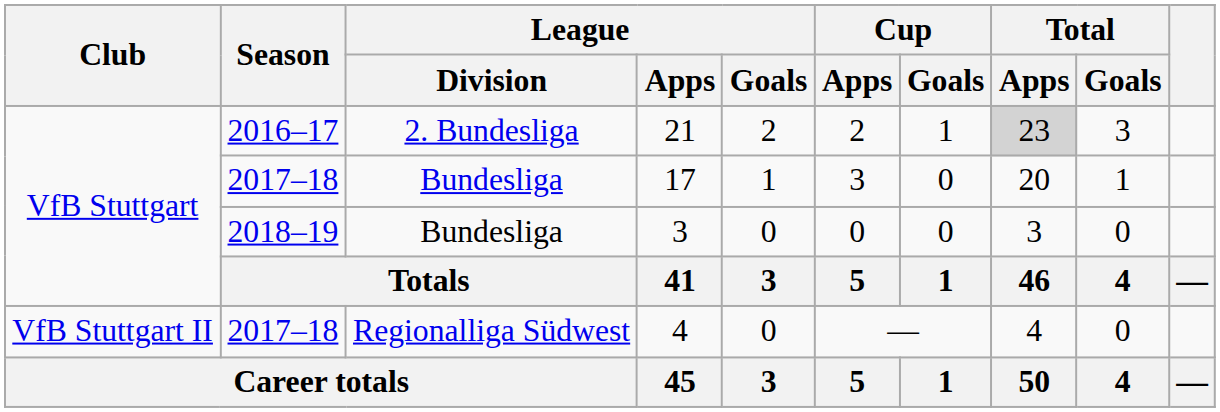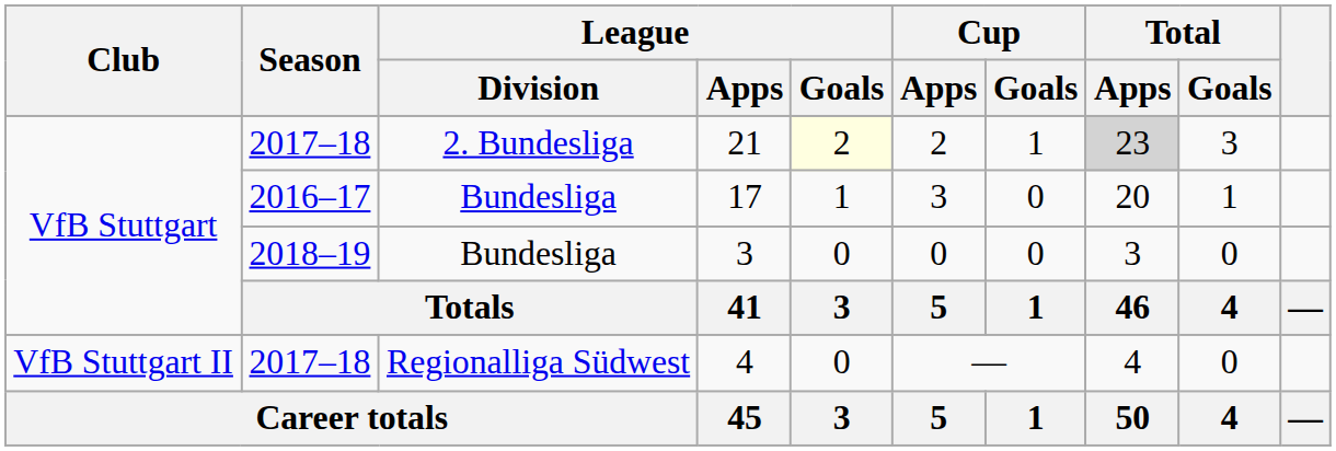21 | Season: 2016–17 -> 2017–18
21 | League / Goals: no background -> lightyellow background
17 | Season: 2017–18 -> 2016–17
